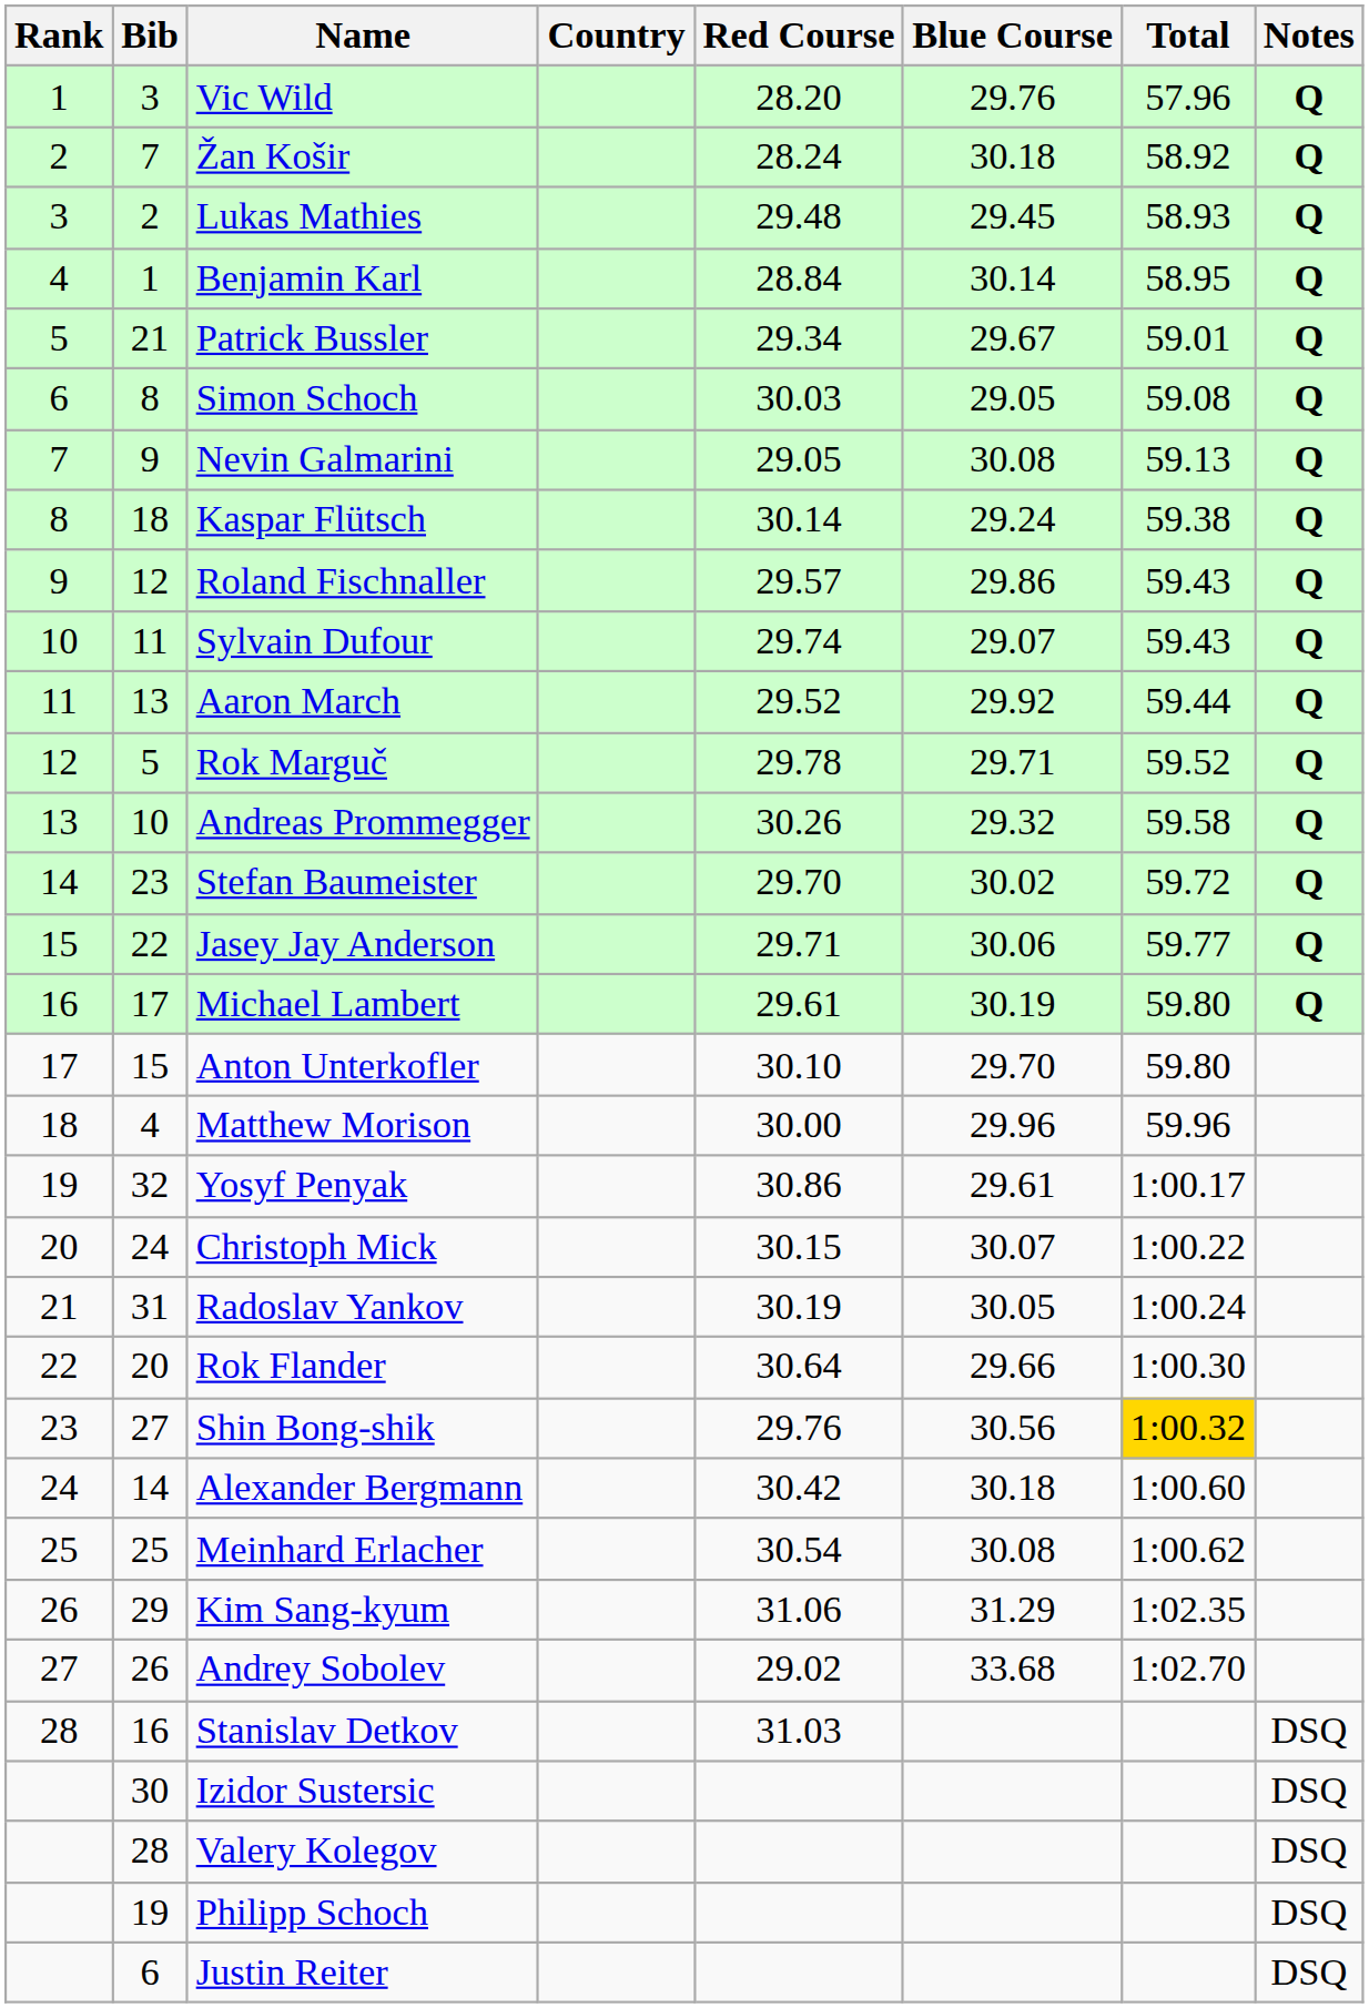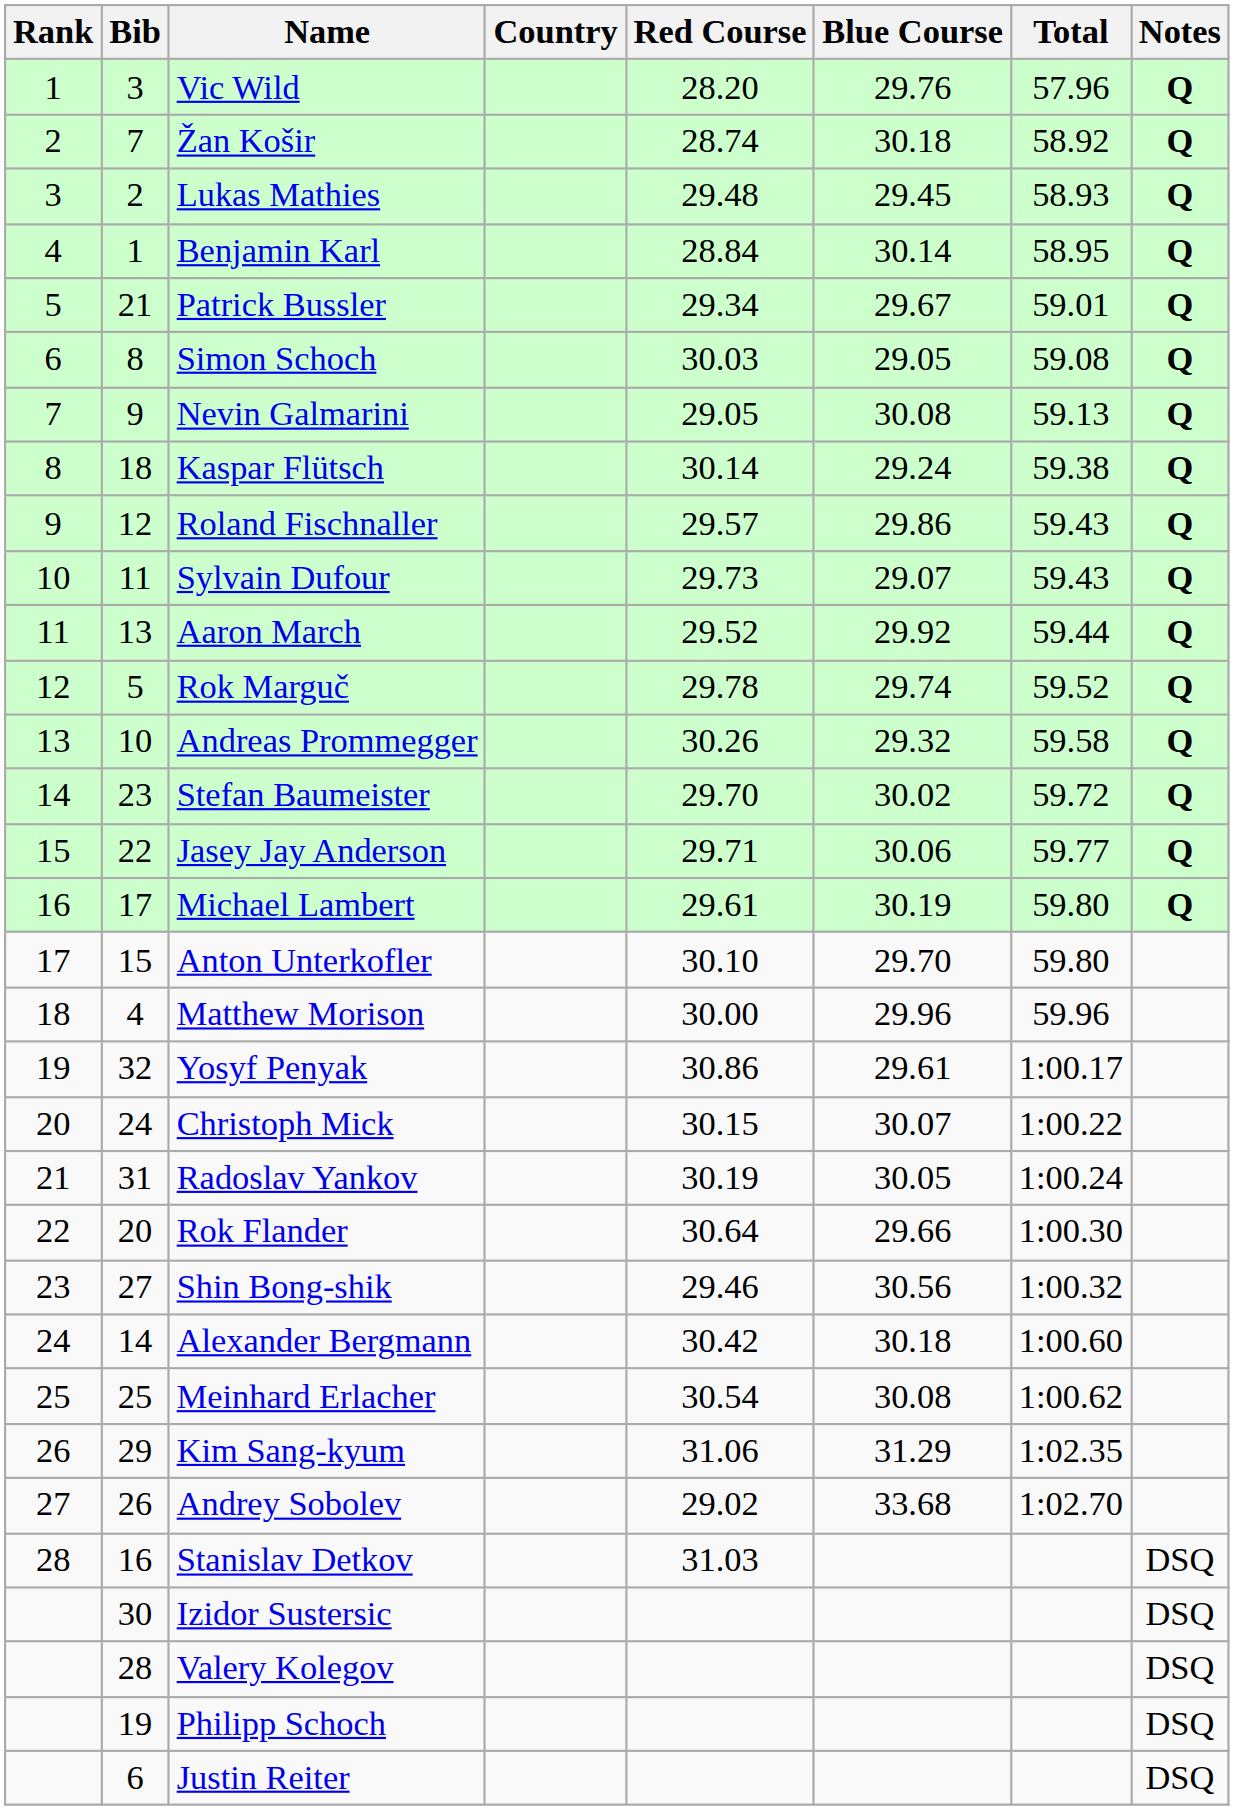Žan Košir | Red Course: 28.24 -> 28.74
Sylvain Dufour | Red Course: 29.74 -> 29.73
Rok Marguč | Blue Course: 29.71 -> 29.74
Shin Bong-shik | Red Course: 29.76 -> 29.46
Shin Bong-shik | Total: gold background -> no background
